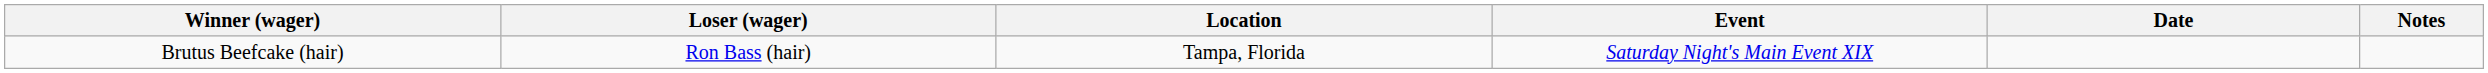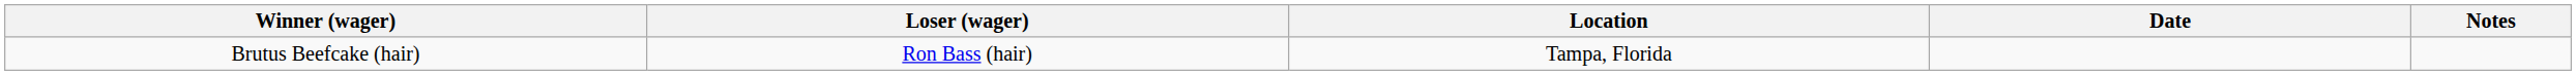- column: Event | Saturday Night's Main Event XIX
